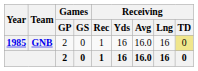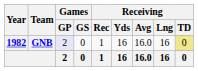GNB | Year: 1985 -> 1982
GNB | Games / GP: no background -> lavender background
